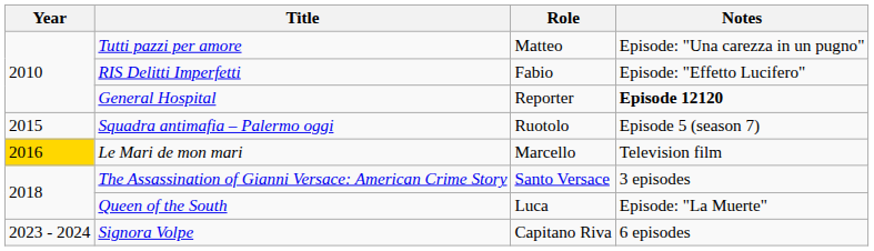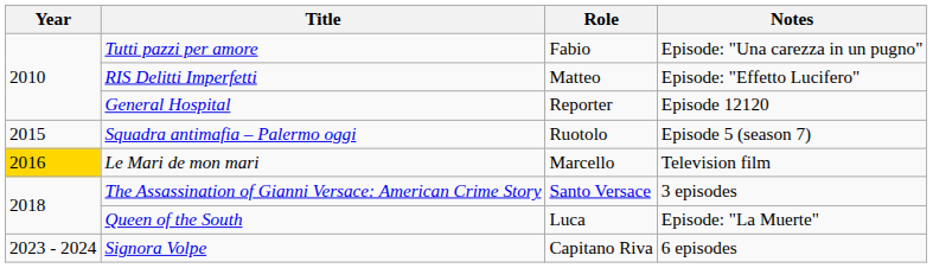Tutti pazzi per amore | Role: Matteo -> Fabio
RIS Delitti Imperfetti | Role: Fabio -> Matteo
General Hospital | Notes: bold -> normal
